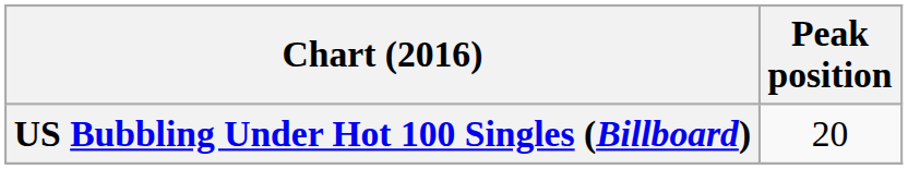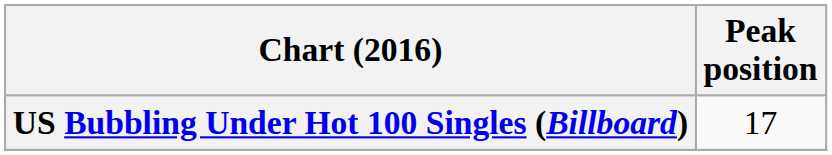US Bubbling Under Hot 100 Singles (Billboard) | Peak position: 20 -> 17
